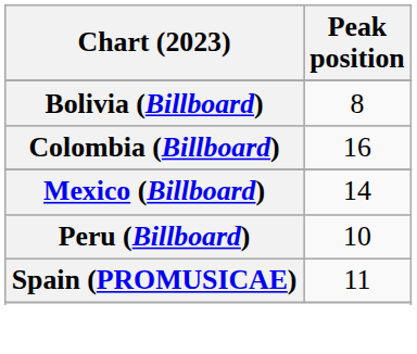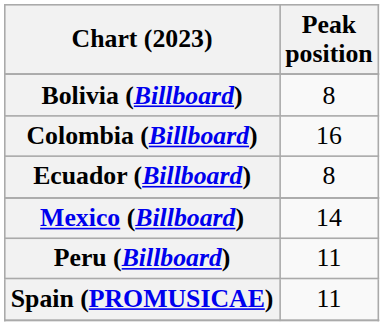+ row: Ecuador (Billboard) | 8
Peru (Billboard) | Peak position: 10 -> 11
